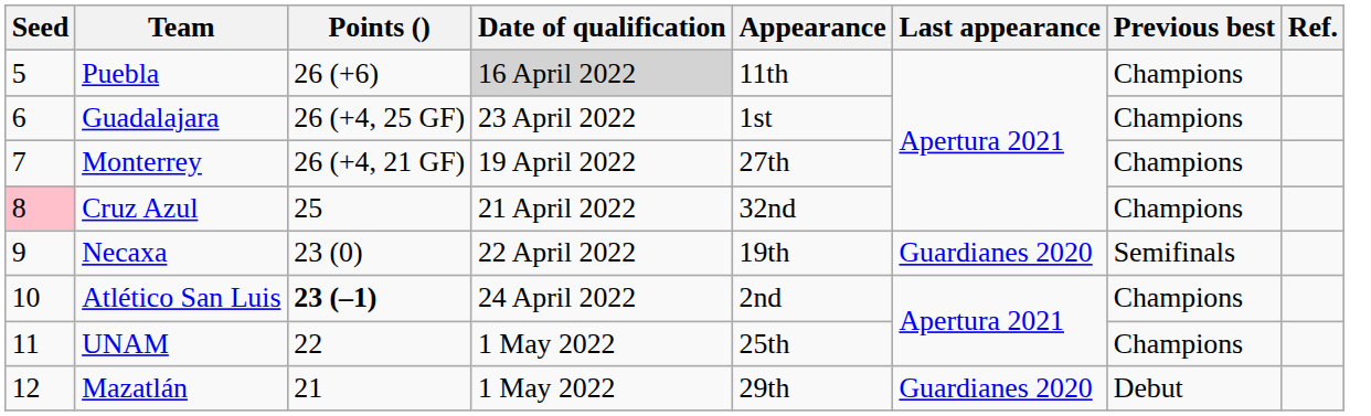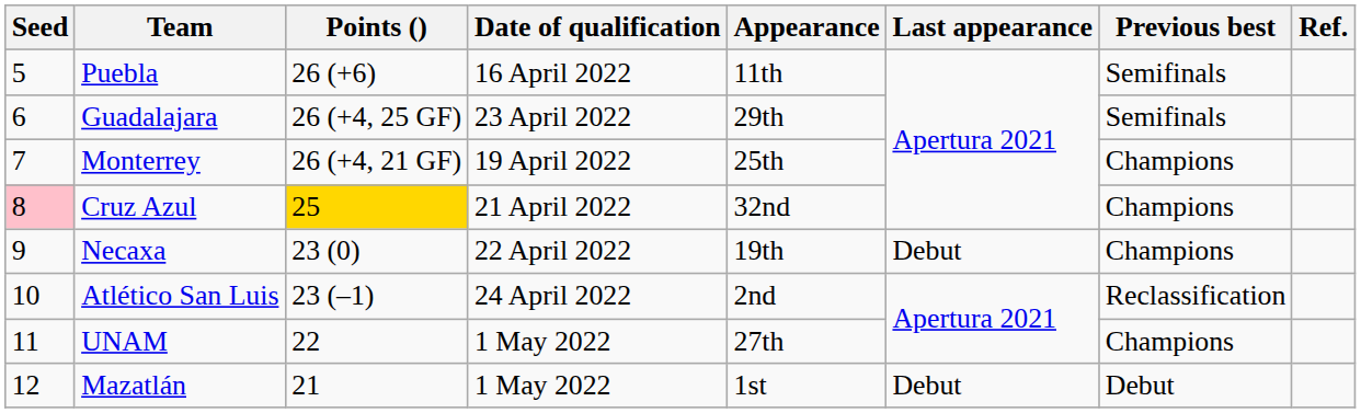Puebla | Date of qualification: lightgrey background -> no background
Puebla | Previous best: Champions -> Semifinals
Guadalajara | Appearance: 1st -> 29th
Guadalajara | Previous best: Champions -> Semifinals
Monterrey | Appearance: 27th -> 25th
Cruz Azul | Points (): no background -> gold background
Necaxa | Last appearance: Guardianes 2020 -> Debut
Necaxa | Previous best: Semifinals -> Champions
Atlético San Luis | Points (): bold -> normal
Atlético San Luis | Previous best: Champions -> Reclassification
UNAM | Appearance: 25th -> 27th
Mazatlán | Appearance: 29th -> 1st
Mazatlán | Last appearance: Guardianes 2020 -> Debut
